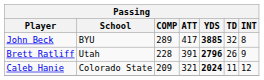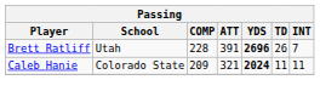- row: John Beck | BYU | 289 | 417 | 3885 | 32 | 8
Brett Ratliff | YDS: 2796 -> 2696
Brett Ratliff | INT: 9 -> 7
Caleb Hanie | INT: 12 -> 11
